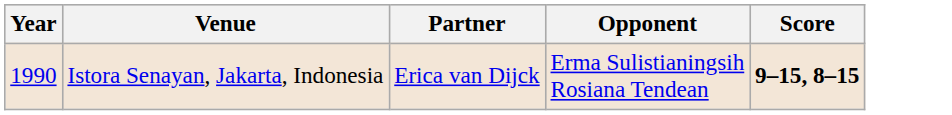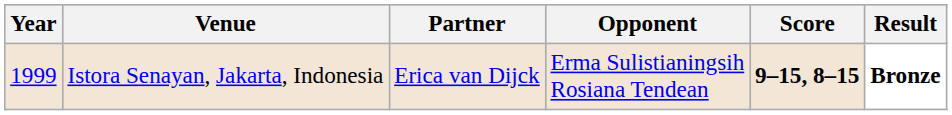+ column: Result | Bronze
Istora Senayan, Jakarta, Indonesia | Year: 1990 -> 1999
